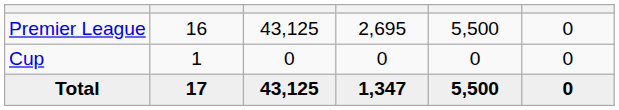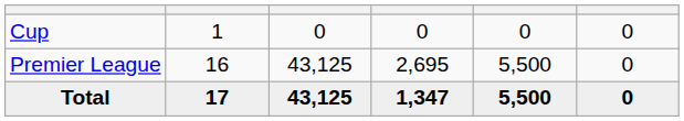rows swapped: Premier League <-> Cup
